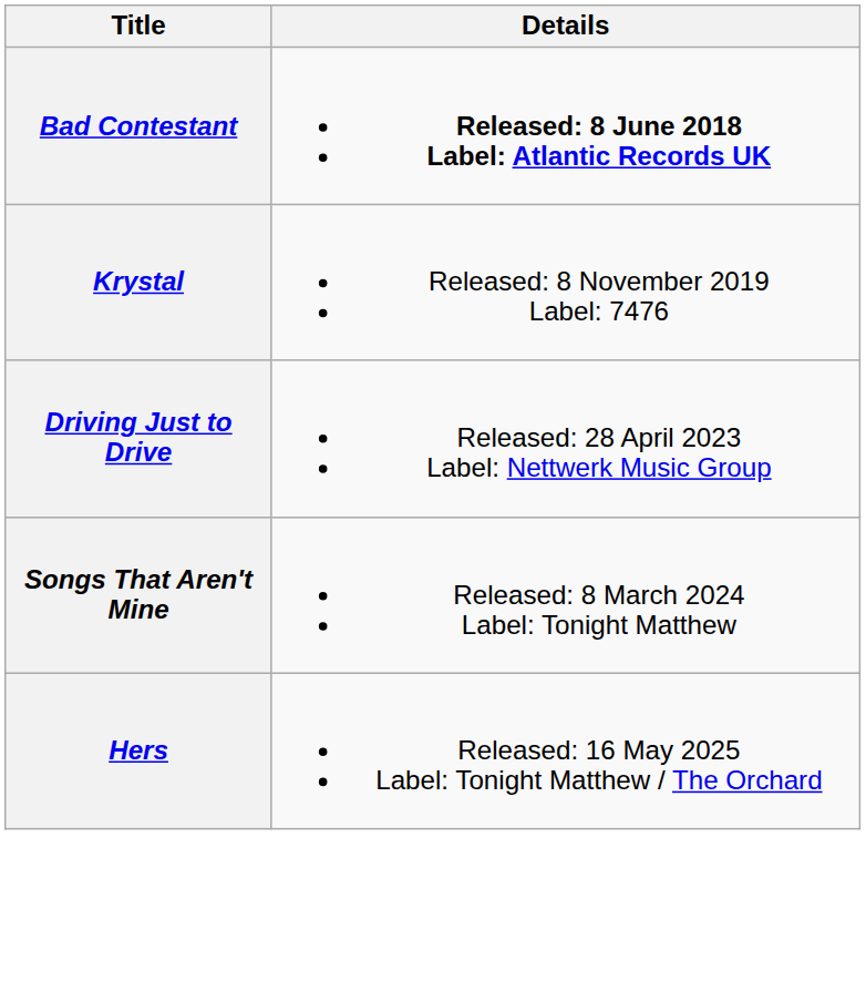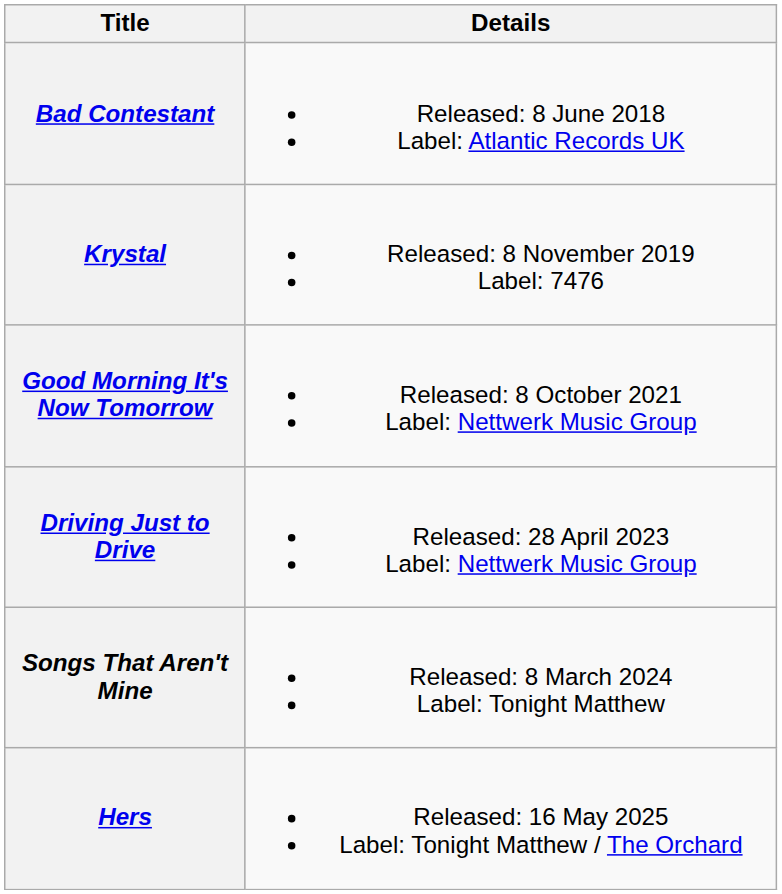Bad Contestant | Details: bold -> normal
+ row: Good Morning It's Now Tomorrow | Released: 8 October 2021 Label: Nettwerk Music Group
